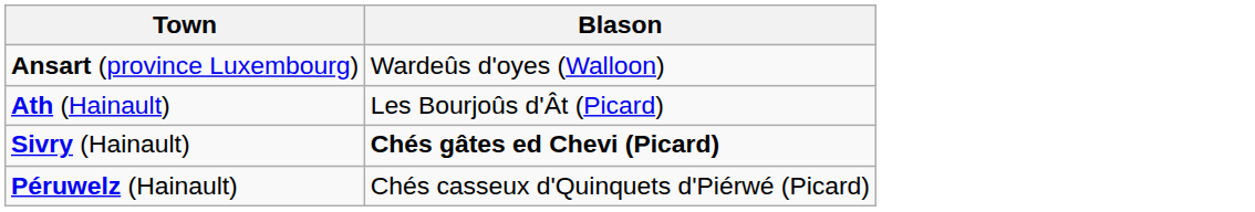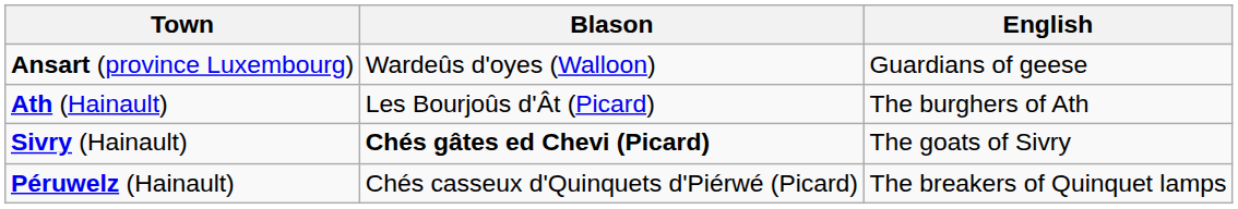+ column: English | Guardians of geese | The burghers of Ath | The goats of Sivry | The breakers of Quinquet lamps
